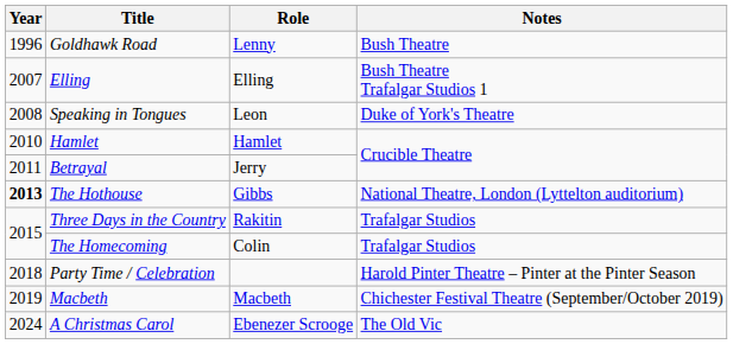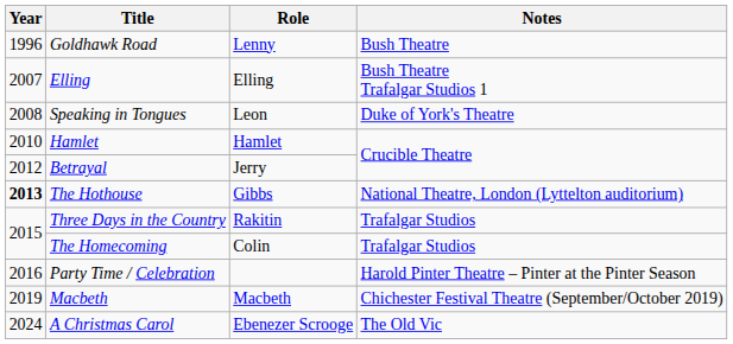Betrayal | Year: 2011 -> 2012
Party Time / Celebration | Year: 2018 -> 2016
